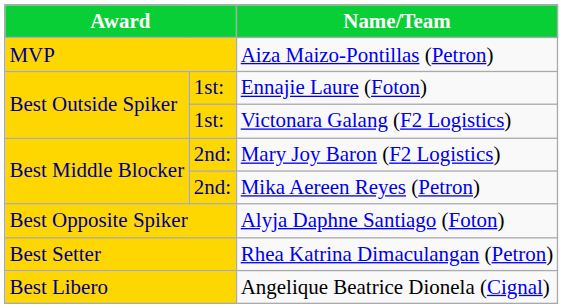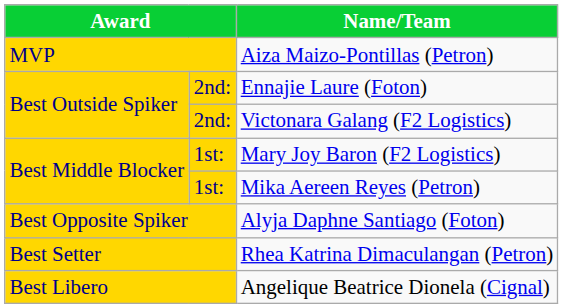Ennajie Laure (Foton) | column 2: 1st: -> 2nd:
Victonara Galang (F2 Logistics) | column 2: 1st: -> 2nd:
Mary Joy Baron (F2 Logistics) | column 2: 2nd: -> 1st:
Mika Aereen Reyes (Petron) | column 2: 2nd: -> 1st:
